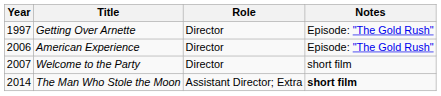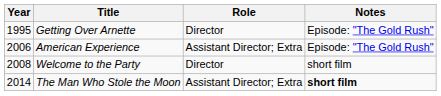Getting Over Arnette | Year: 1997 -> 1995
American Experience | Role: Director -> Assistant Director; Extra
Welcome to the Party | Year: 2007 -> 2008
